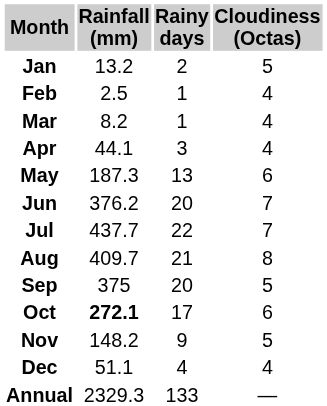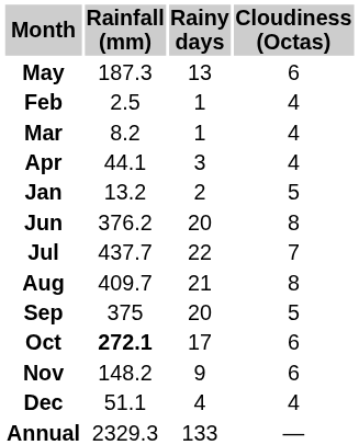rows swapped: Jan <-> May
Jun | Cloudiness (Octas): 7 -> 8
Nov | Cloudiness (Octas): 5 -> 6
